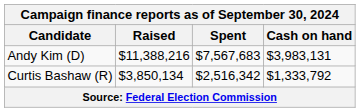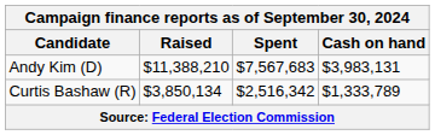Andy Kim (D) | Raised: $11,388,216 -> $11,388,210
Curtis Bashaw (R) | Cash on hand: $1,333,792 -> $1,333,789
